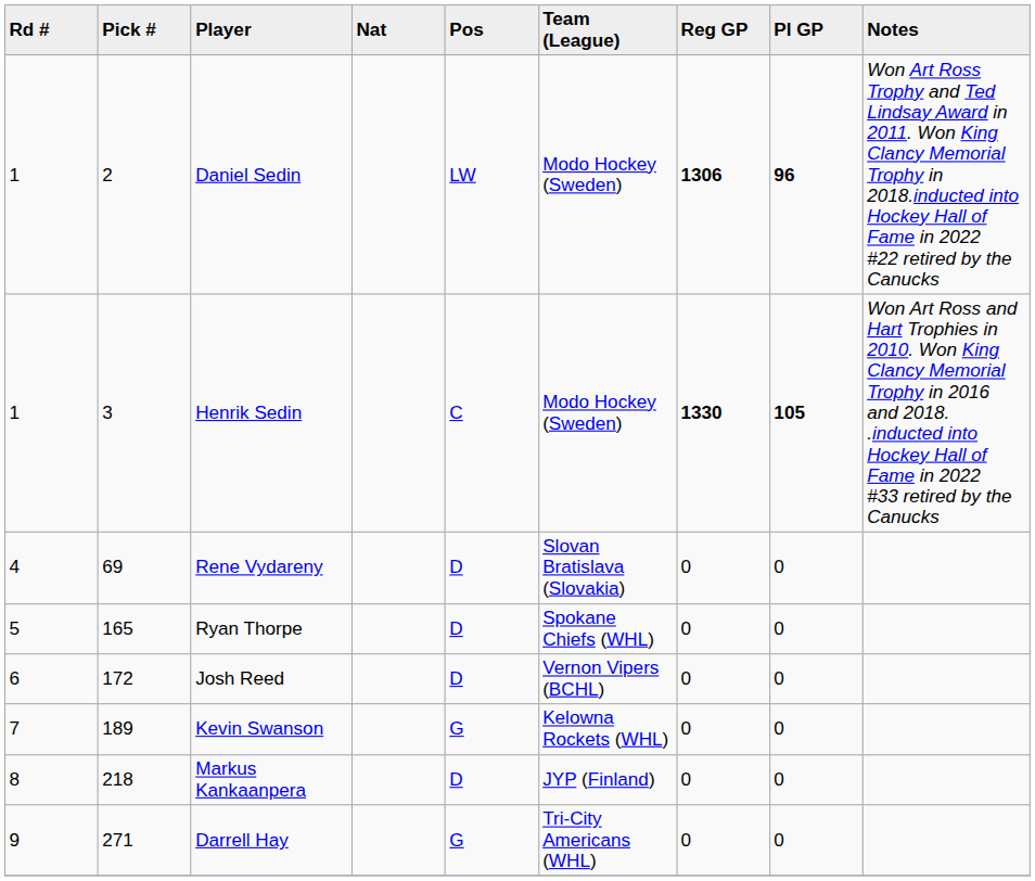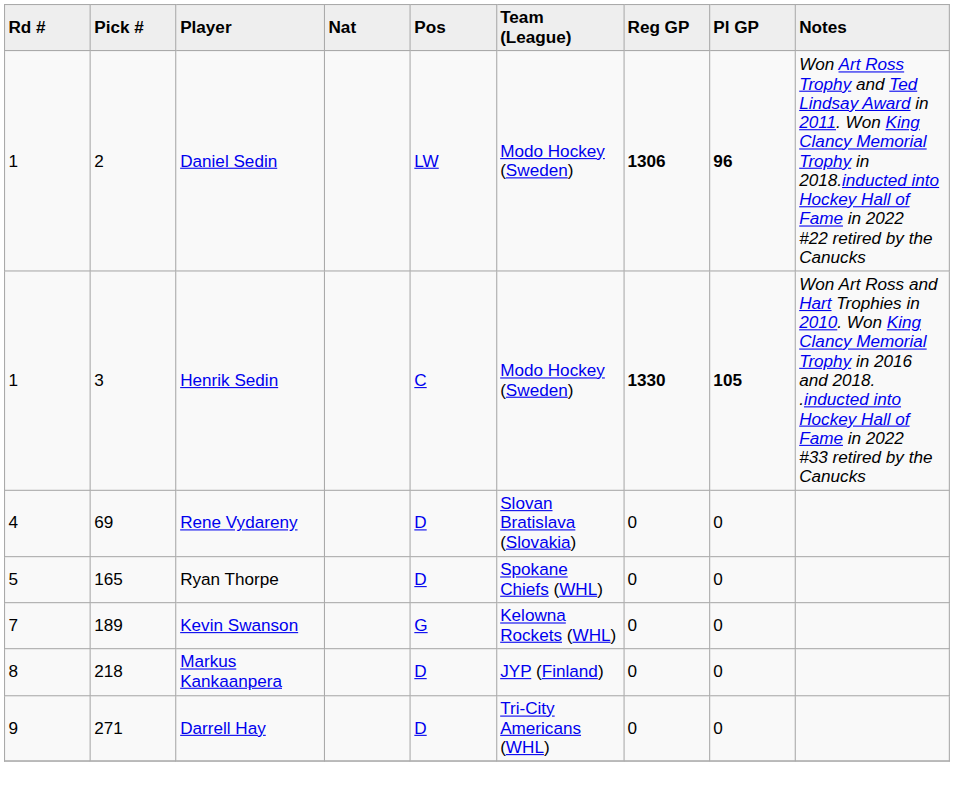- row: 6 | 172 | Josh Reed | D | Vernon Vipers (BCHL) | 0 | 0
Darrell Hay | Pos: G -> D
